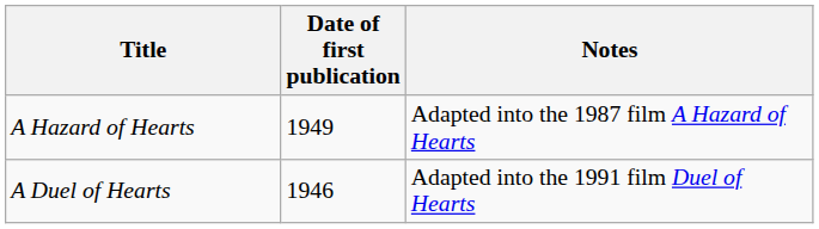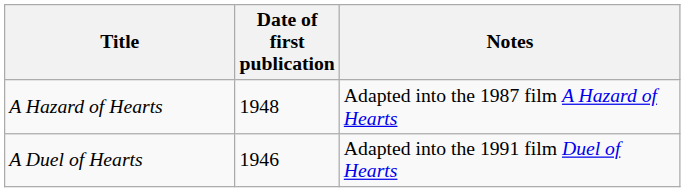A Hazard of Hearts | Date of first publication: 1949 -> 1948
